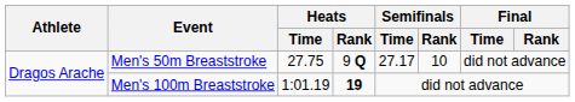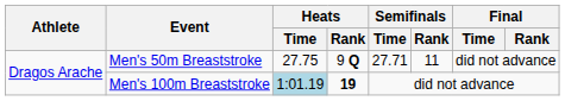Men's 50m Breaststroke | Semifinals / Time: 27.17 -> 27.71
Men's 50m Breaststroke | Semifinals / Rank: 10 -> 11
Men's 100m Breaststroke | Heats / Time: no background -> lightblue background
